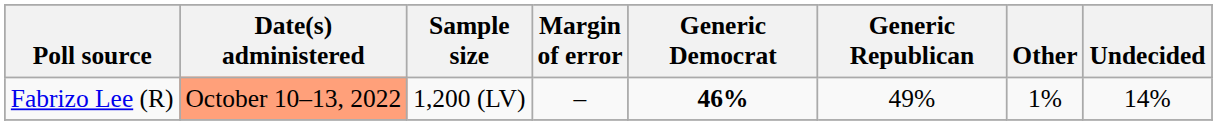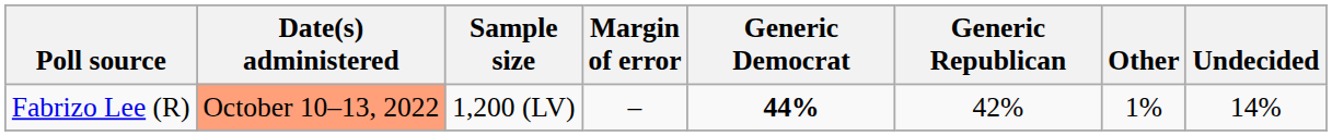Fabrizo Lee (R) | Generic Democrat: 46% -> 44%
Fabrizo Lee (R) | Generic Republican: 49% -> 42%
